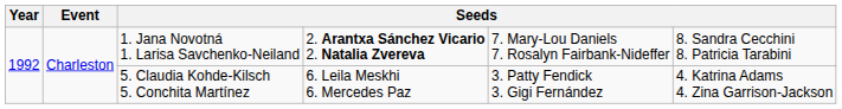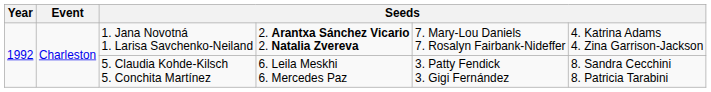1. Jana Novotná 1. Larisa Savchenko-Neiland | column 6: 8. Sandra Cecchini 8. Patricia Tarabini -> 4. Katrina Adams 4. Zina Garrison-Jackson
5. Claudia Kohde-Kilsch 5. Conchita Martínez | column 6: 4. Katrina Adams 4. Zina Garrison-Jackson -> 8. Sandra Cecchini 8. Patricia Tarabini
